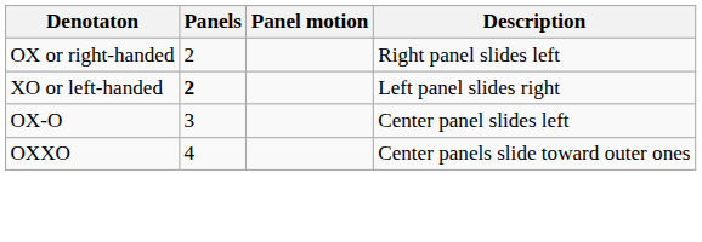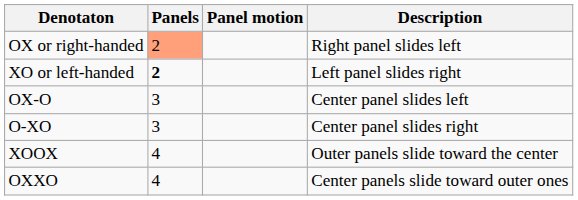OX or right-handed | Panels: no background -> lightsalmon background
+ row: O-XO | 3 | Center panel slides right
+ row: XOOX | 4 | Outer panels slide toward the center
